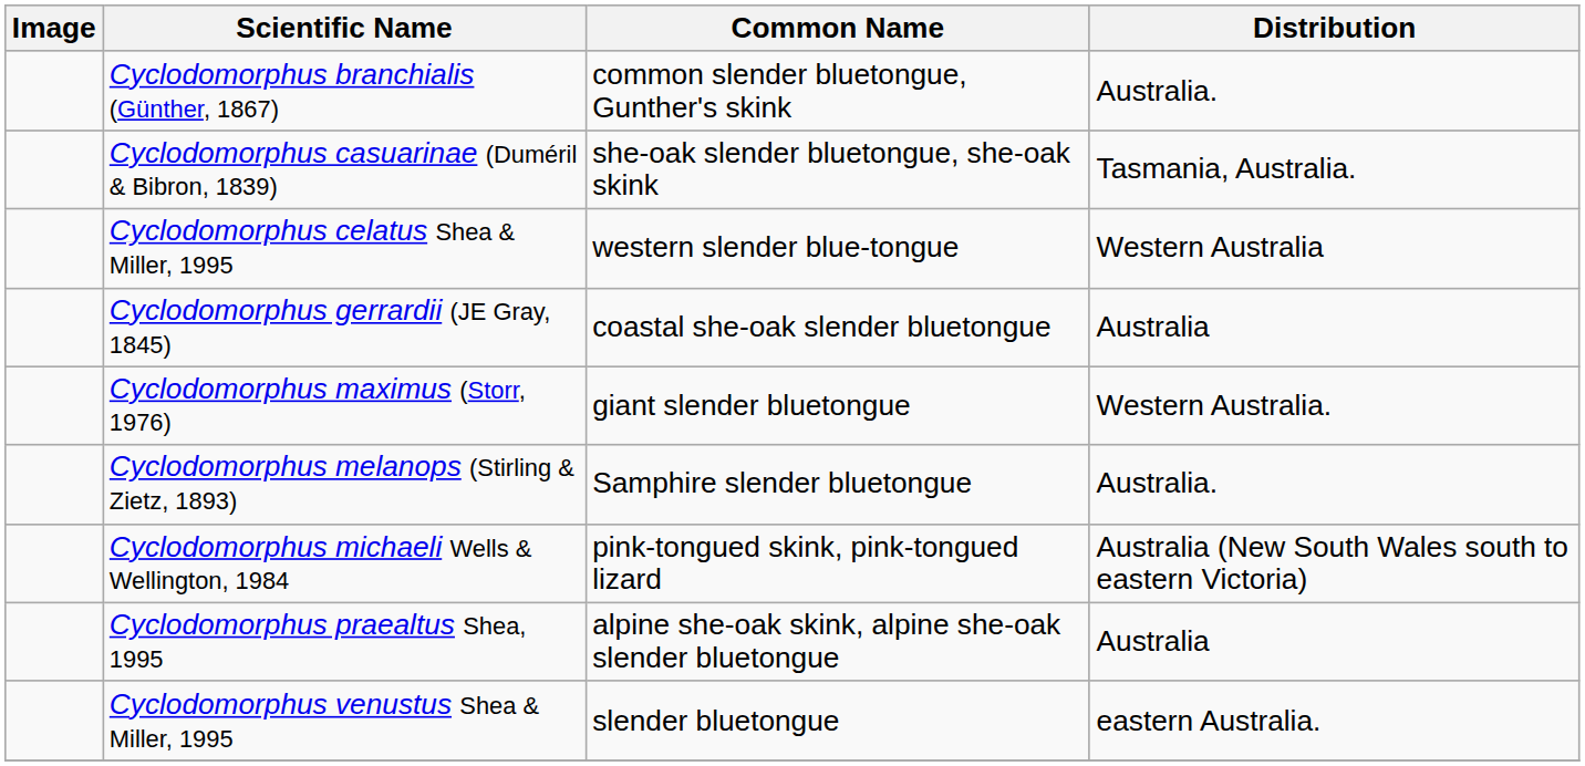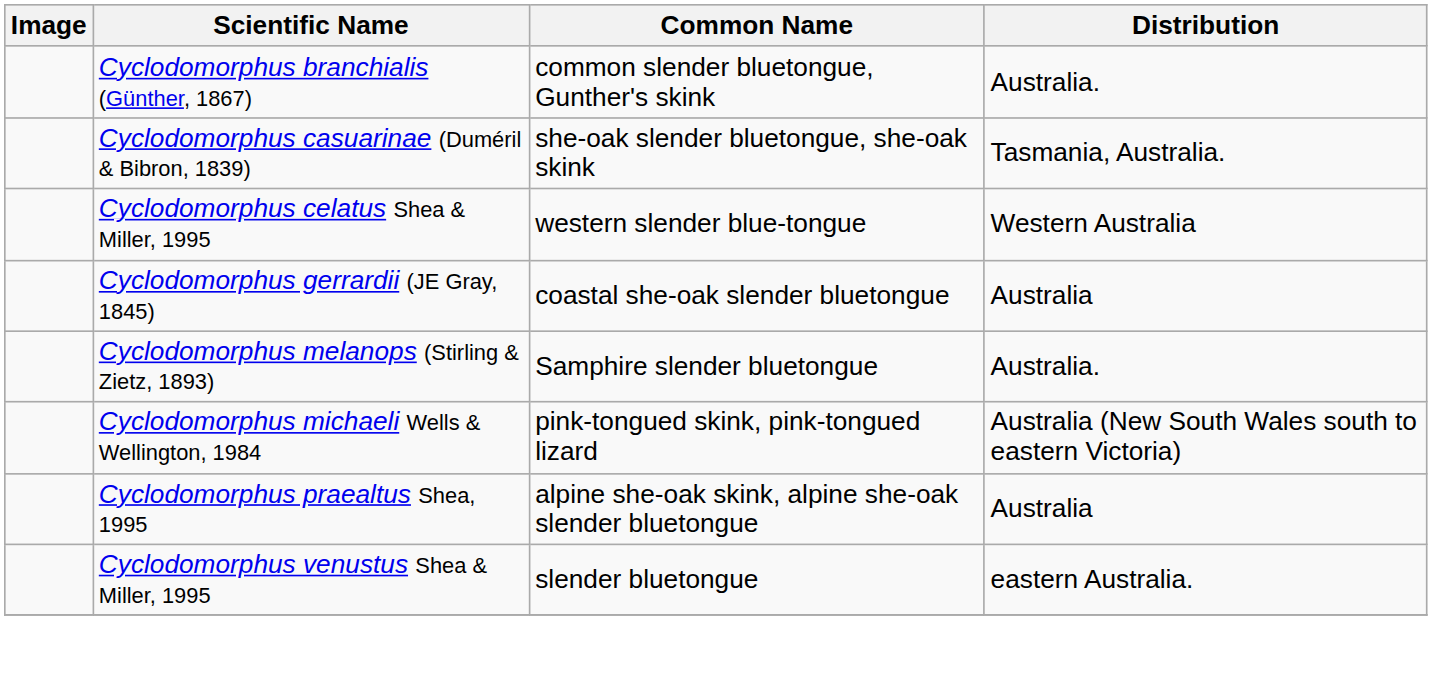- row: Cyclodomorphus maximus (Storr, 1976) | giant slender bluetongue | Western Australia.
